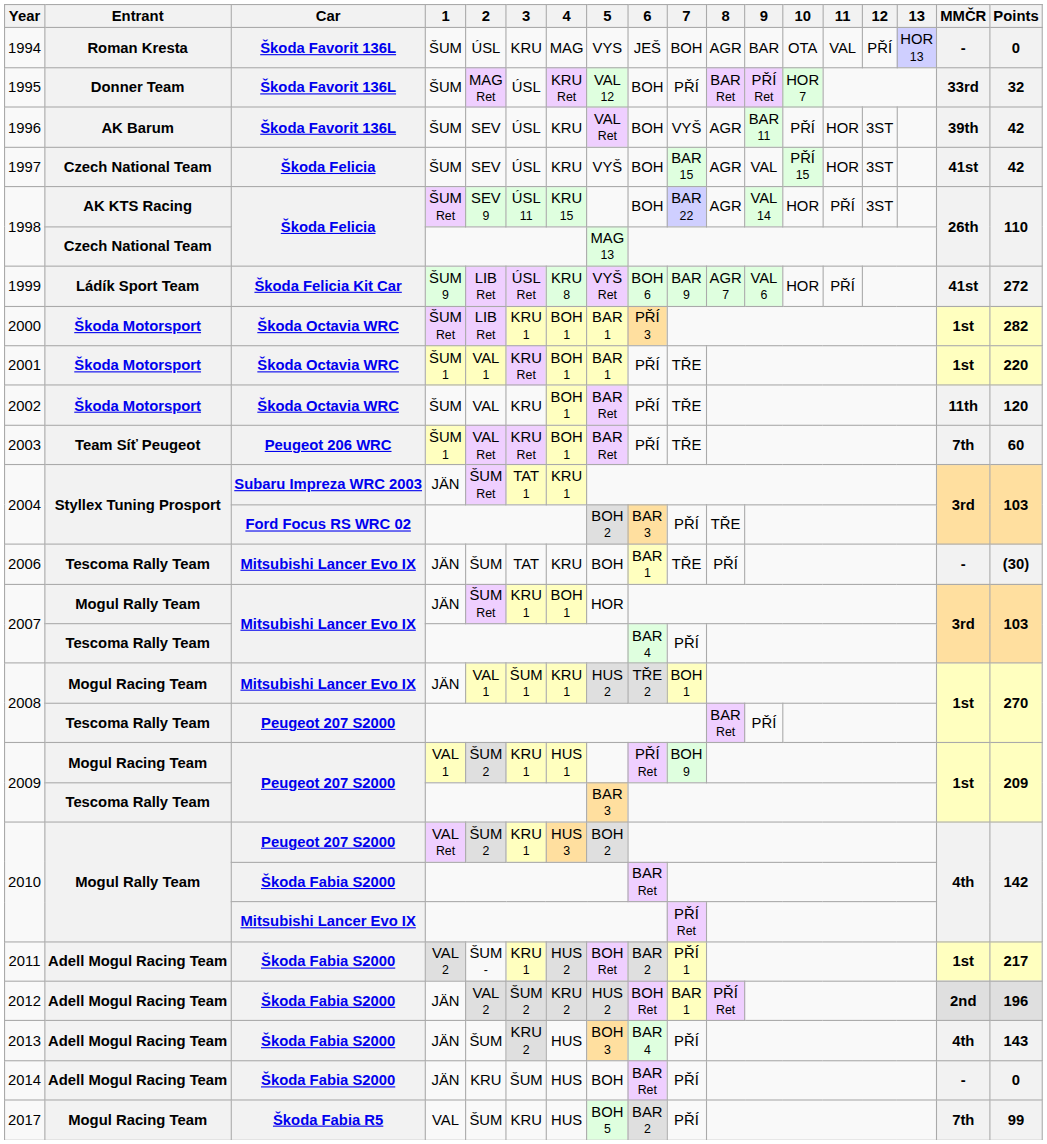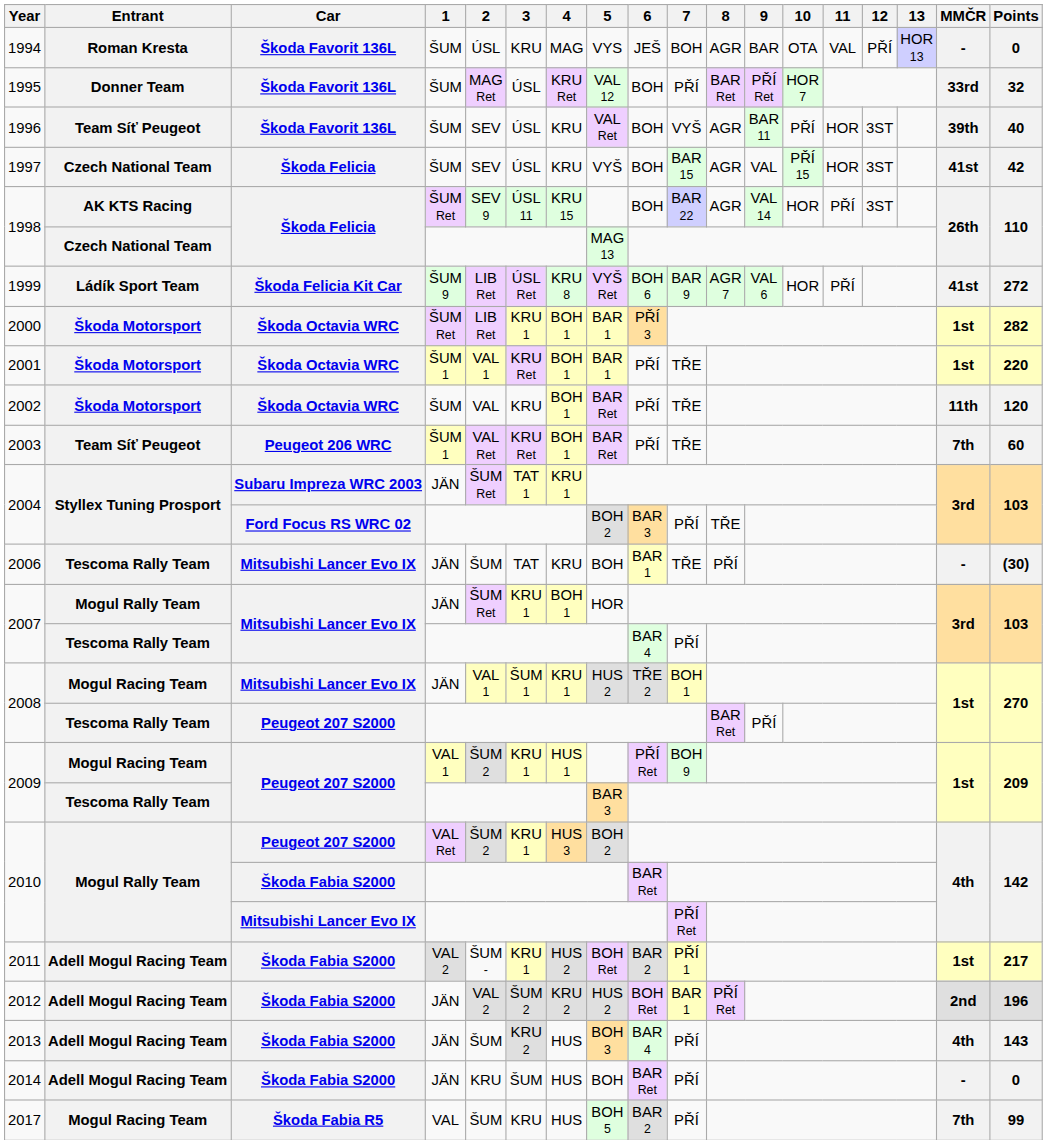1996 | Entrant: AK Barum -> Team Síť Peugeot
1996 | Points: 42 -> 40
